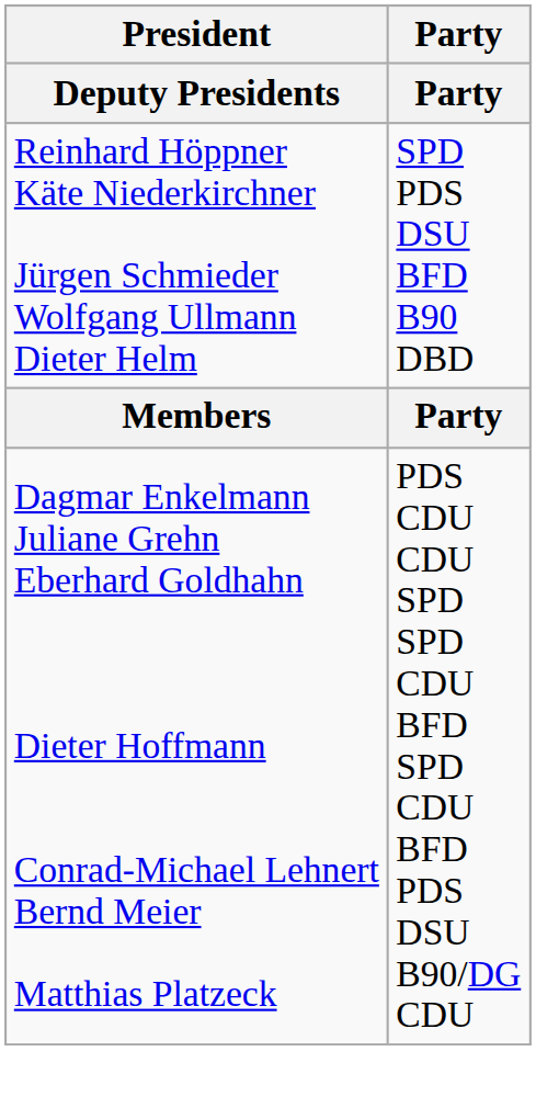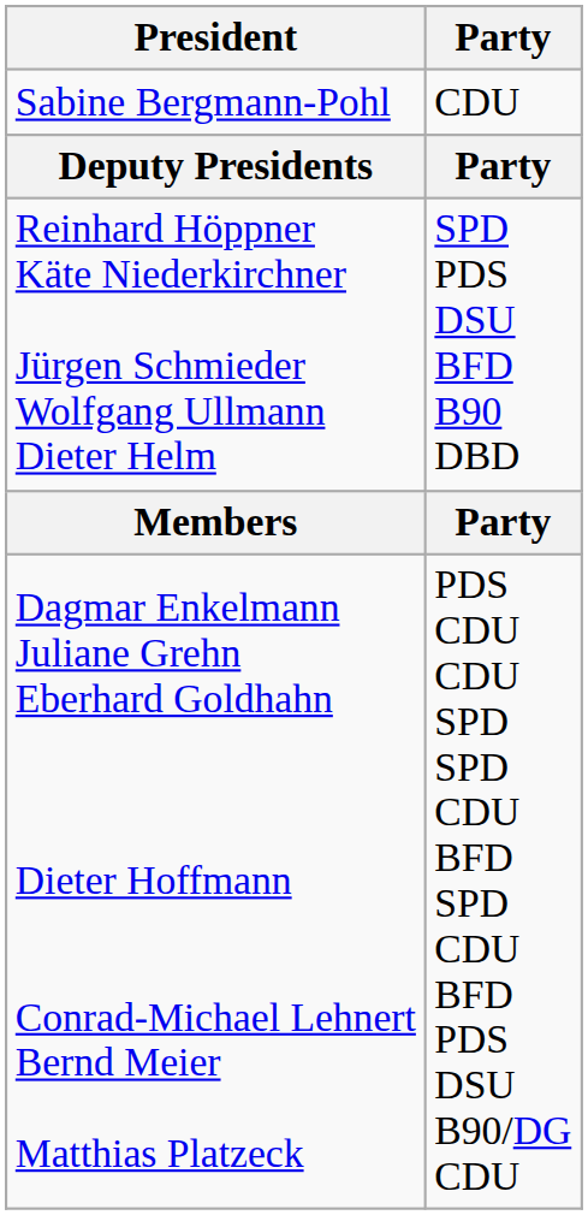+ row: Sabine Bergmann-Pohl | CDU
